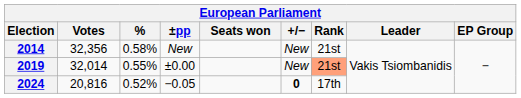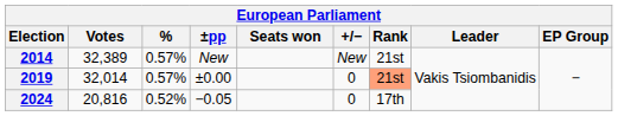2014 | Votes: 32,356 -> 32,389
2014 | %: 0.58% -> 0.57%
2019 | %: 0.55% -> 0.57%
2019 | +/−: New -> 0
2024 | +/−: bold -> normal
